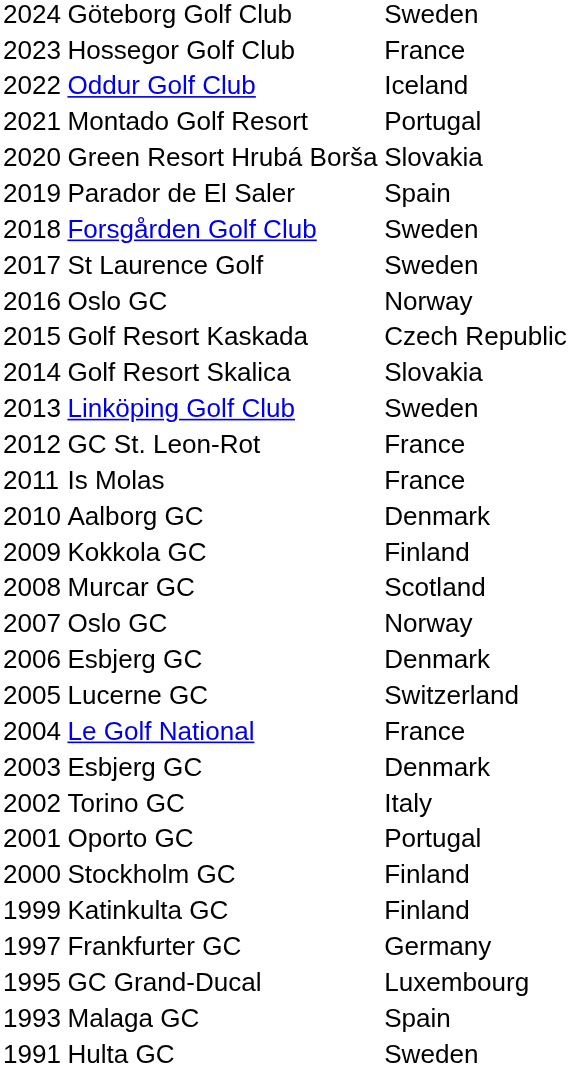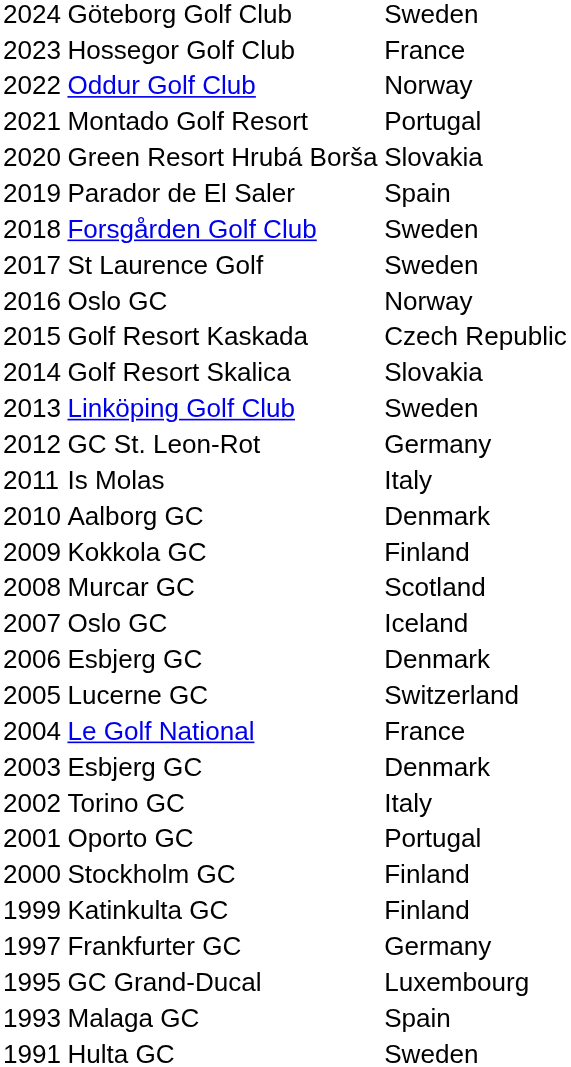Oddur Golf Club | column 3: Iceland -> Norway
GC St. Leon-Rot | column 3: France -> Germany
Is Molas | column 3: France -> Italy
2007 / Oslo GC | column 3: Norway -> Iceland
